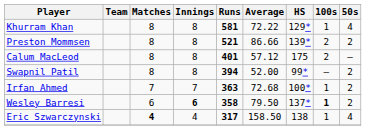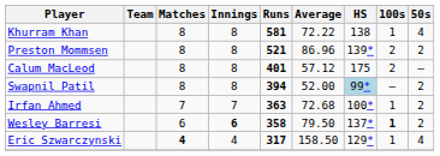Khurram Khan | HS: 129* -> 138
Preston Mommsen | Average: 86.66 -> 86.96
Swapnil Patil | HS: no background -> lightblue background
Eric Szwarczynski | HS: 138 -> 129*
